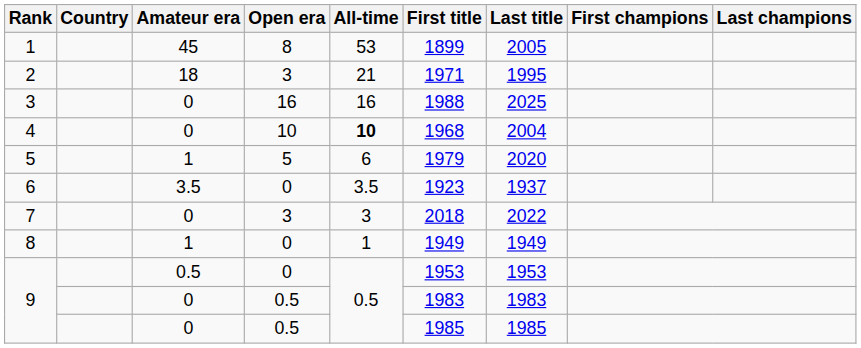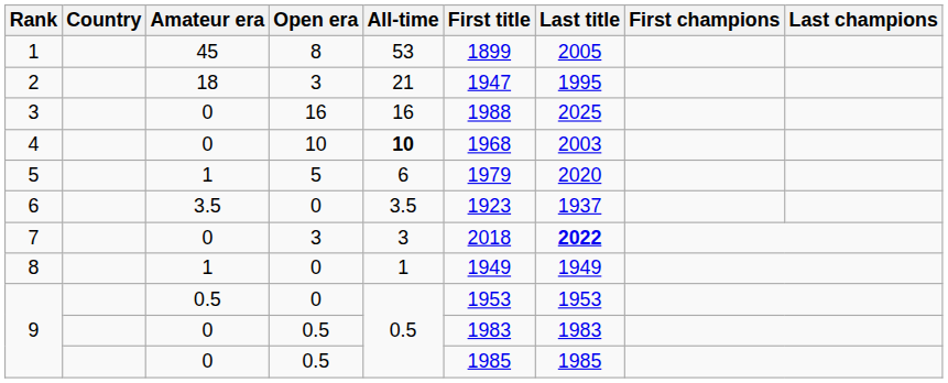2 | First title: 1971 -> 1947
4 | Last title: 2004 -> 2003
7 | Last title: normal -> bold
